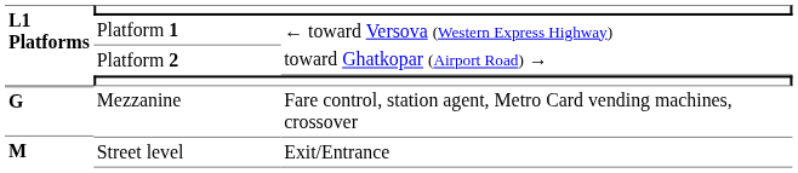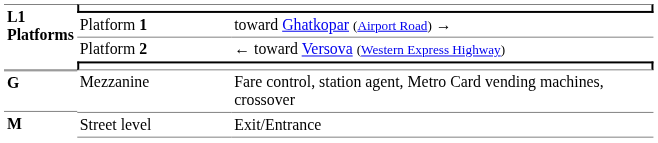Platform 1 | column 3: ← toward Versova (Western Express Highway) -> toward Ghatkopar (Airport Road) →
Platform 2 | column 3: toward Ghatkopar (Airport Road) → -> ← toward Versova (Western Express Highway)
